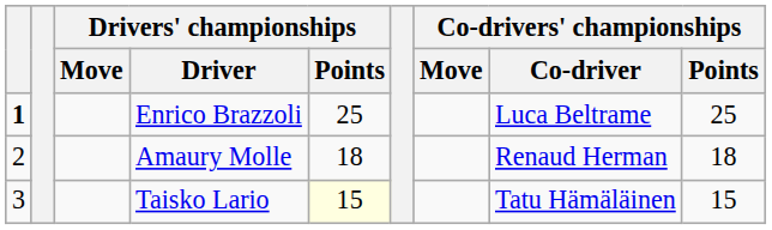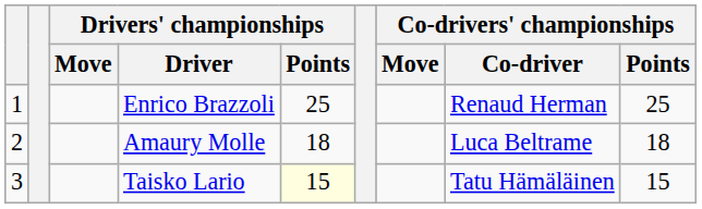Enrico Brazzoli | column 1: bold -> normal
Enrico Brazzoli | Co-drivers' championships / Co-driver: Luca Beltrame -> Renaud Herman
Amaury Molle | Co-drivers' championships / Co-driver: Renaud Herman -> Luca Beltrame
